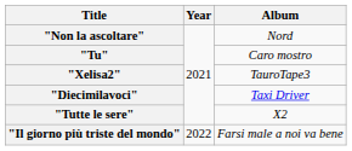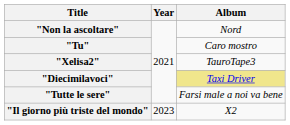"Diecimilavoci" | Album: no background -> khaki background
"Tutte le sere" | Album: X2 -> Farsi male a noi va bene
"Il giorno più triste del mondo" | Year: 2022 -> 2023
"Il giorno più triste del mondo" | Album: Farsi male a noi va bene -> X2
